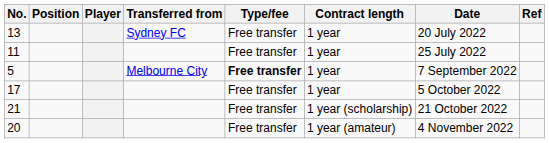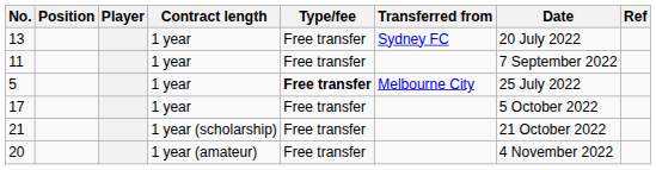columns swapped: Transferred from <-> Contract length
11 | Date: 25 July 2022 -> 7 September 2022
5 | Date: 7 September 2022 -> 25 July 2022
